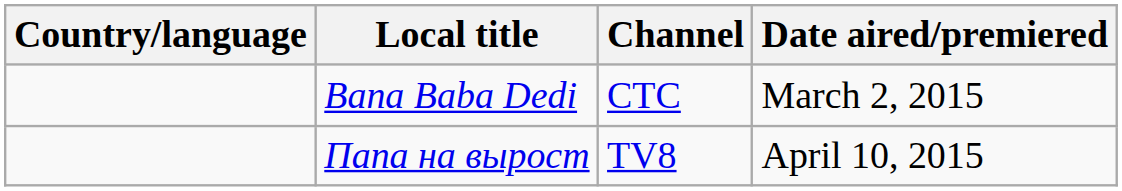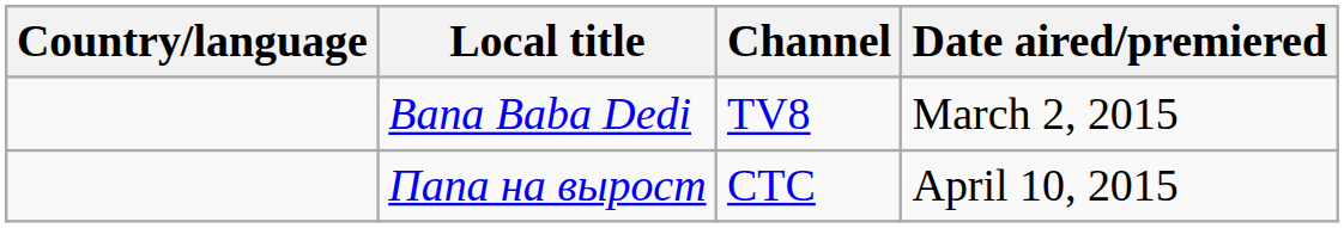Bana Baba Dedi | Channel: СТС -> TV8
Папа на вырост | Channel: TV8 -> СТС
